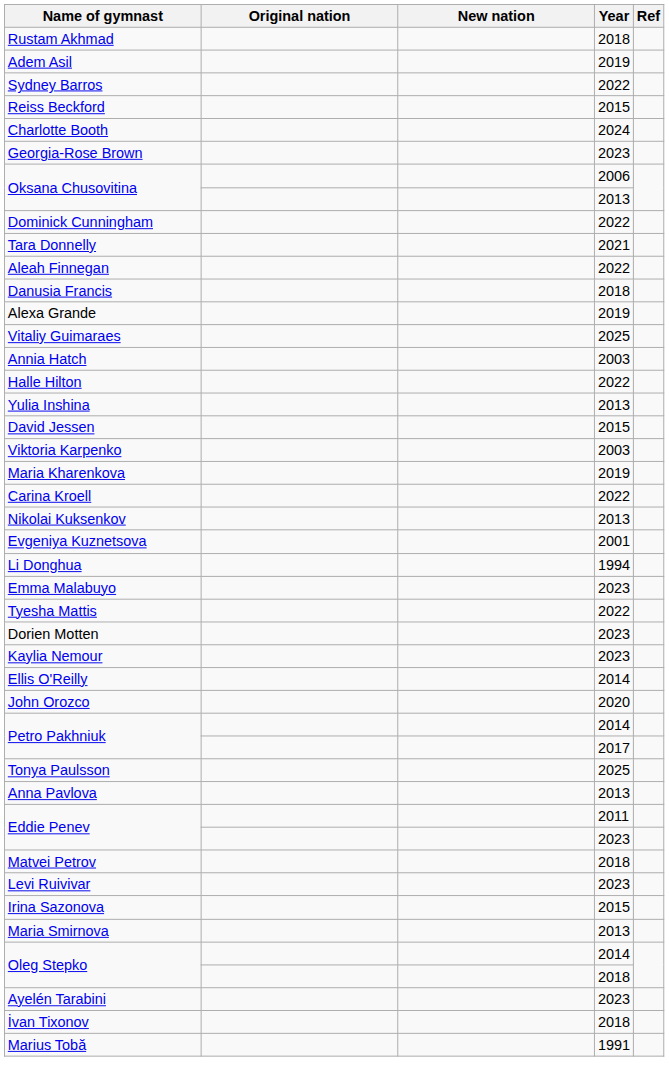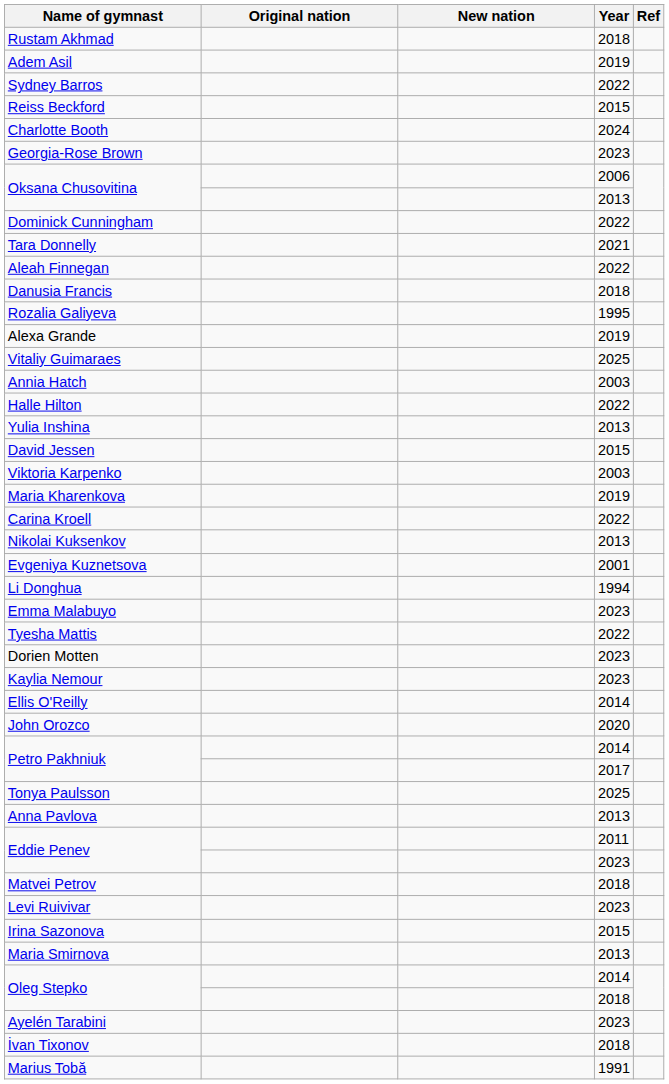+ row: Rozalia Galiyeva | 1995
